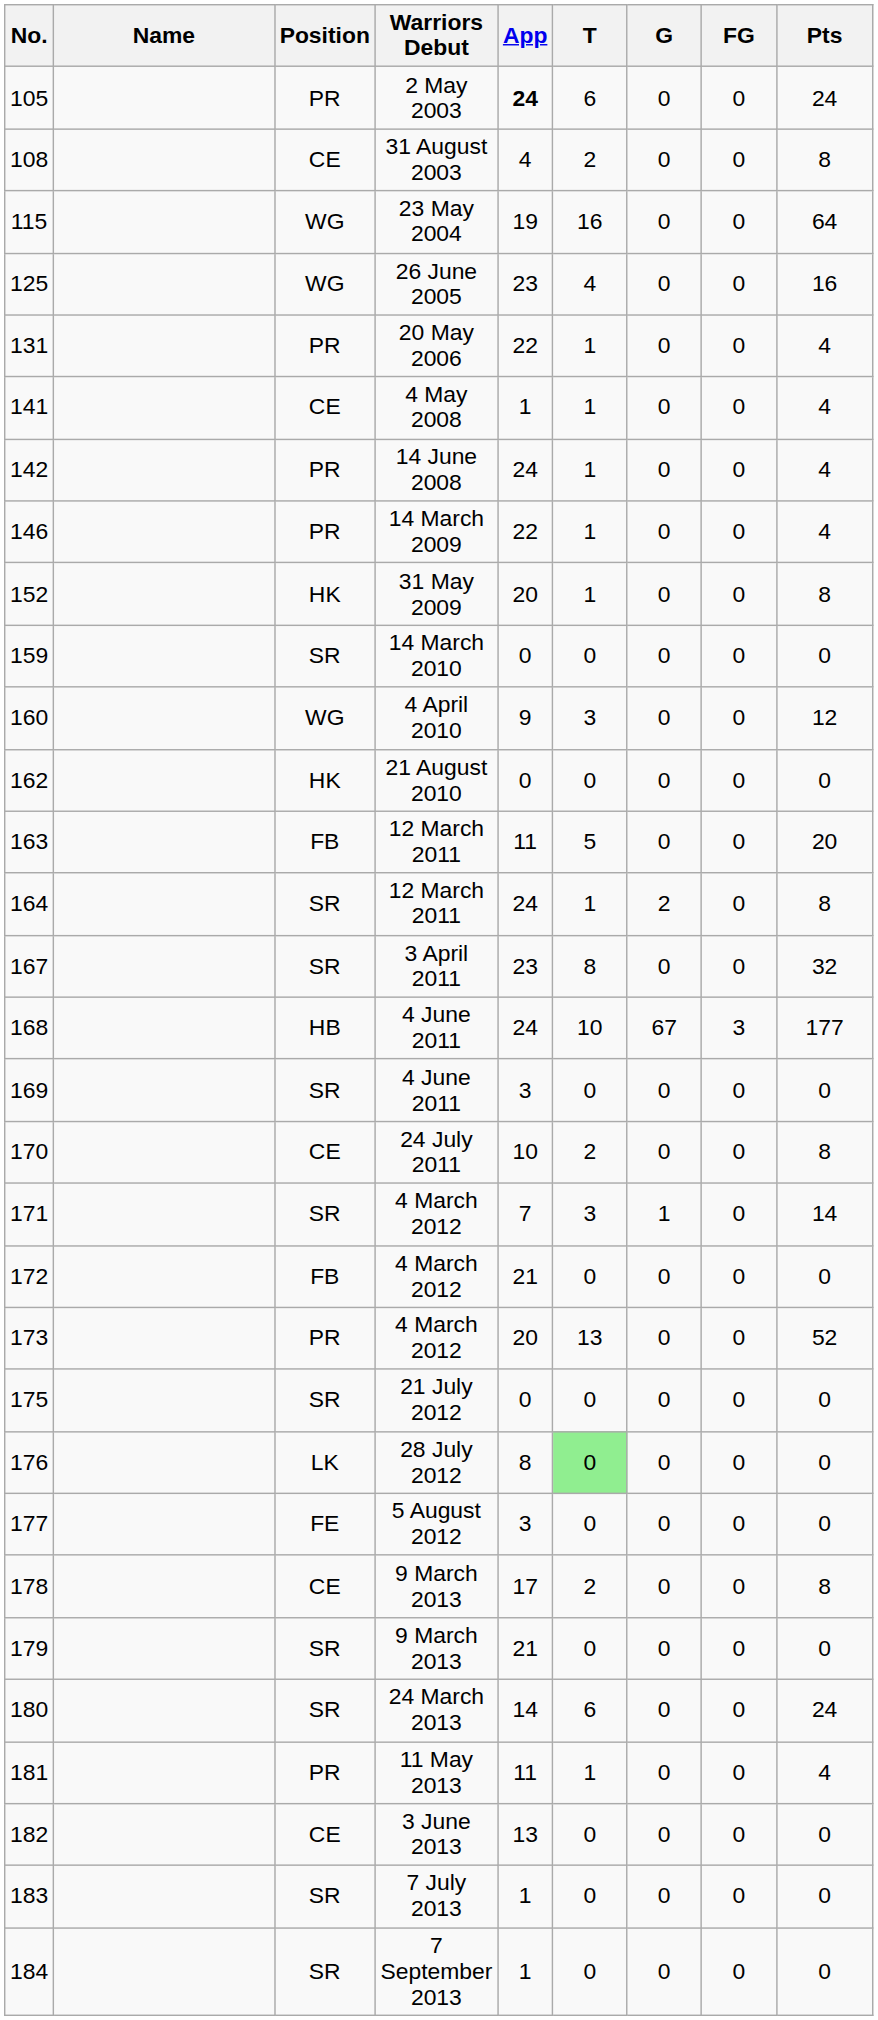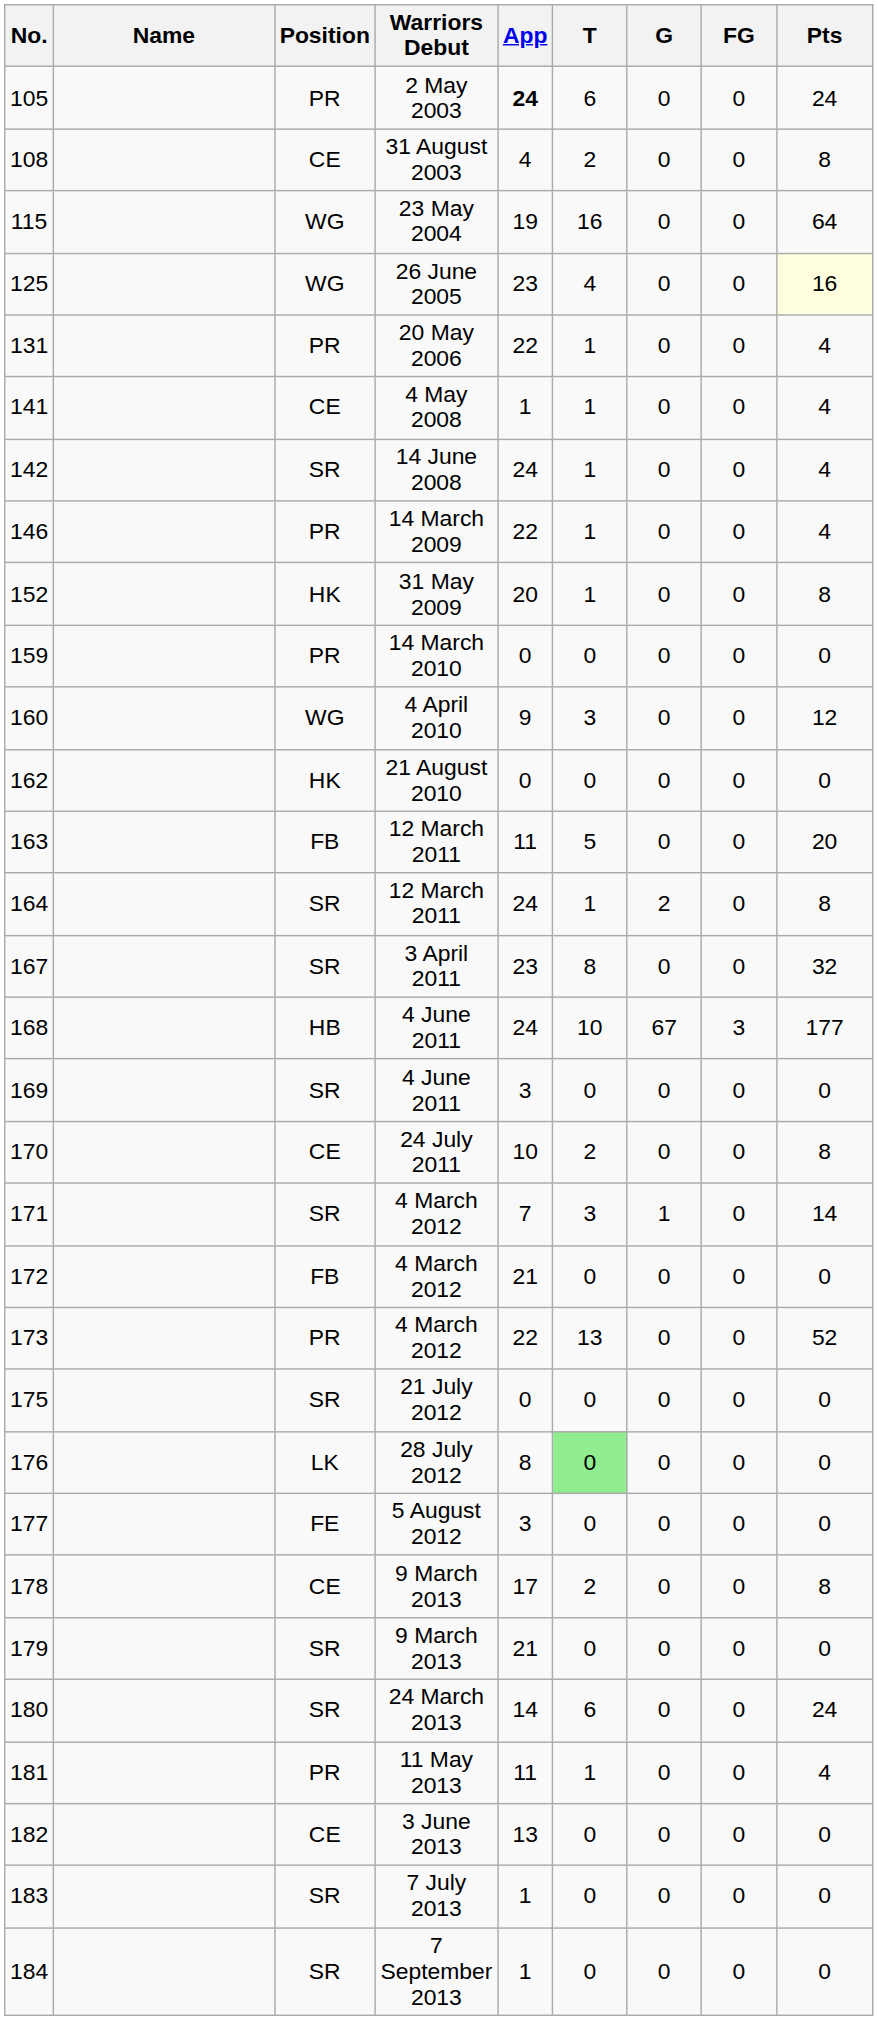125 | Pts: no background -> lightyellow background
142 | Position: PR -> SR
159 | Position: SR -> PR
173 | App: 20 -> 22
